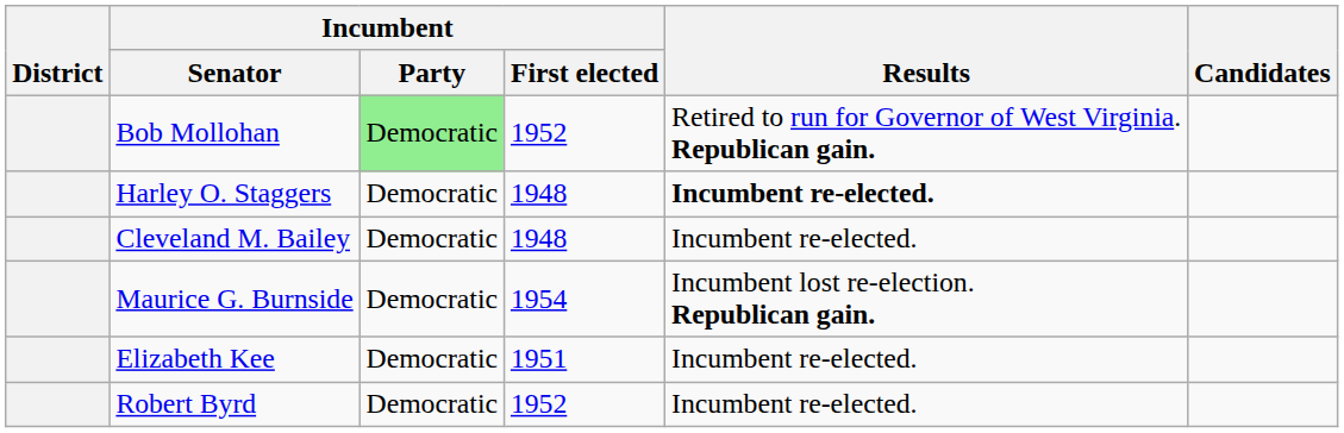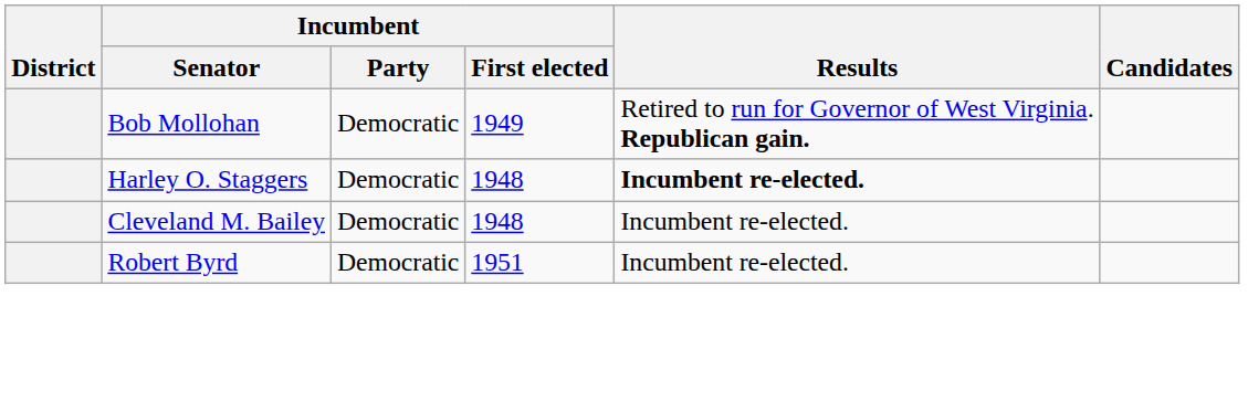Bob Mollohan | Incumbent / Party: lightgreen background -> no background
Bob Mollohan | Incumbent / First elected: 1952 -> 1949
- row: Maurice G. Burnside | Democratic | 1954 | Incumbent lost re-election. Republican gain.
- row: Elizabeth Kee | Democratic | 1951 | Incumbent re-elected.
Robert Byrd | Incumbent / First elected: 1952 -> 1951
